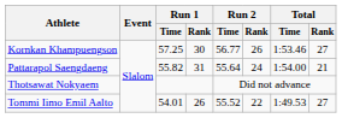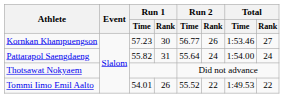Kornkan Khampuengson | Run 1 / Time: 57.25 -> 57.23
Pattarapol Saengdaeng | Total / Rank: 21 -> 24
Tommi Iimo Emil Aalto | Total / Rank: 27 -> 22
